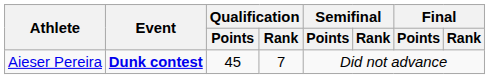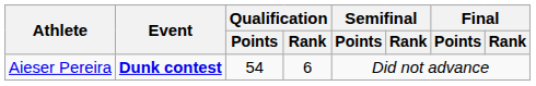Aieser Pereira | Qualification / Points: 45 -> 54
Aieser Pereira | Qualification / Rank: 7 -> 6
